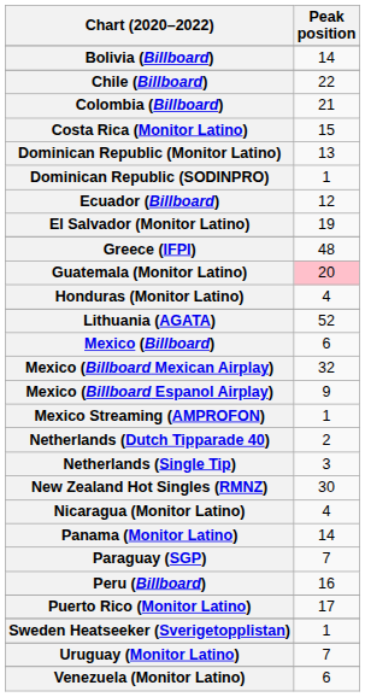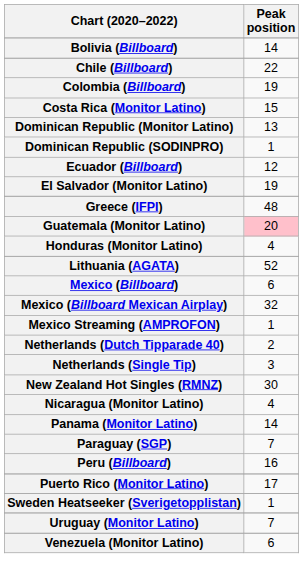Colombia (Billboard) | Peak position: 21 -> 19
- row: Mexico (Billboard Espanol Airplay) | 9
